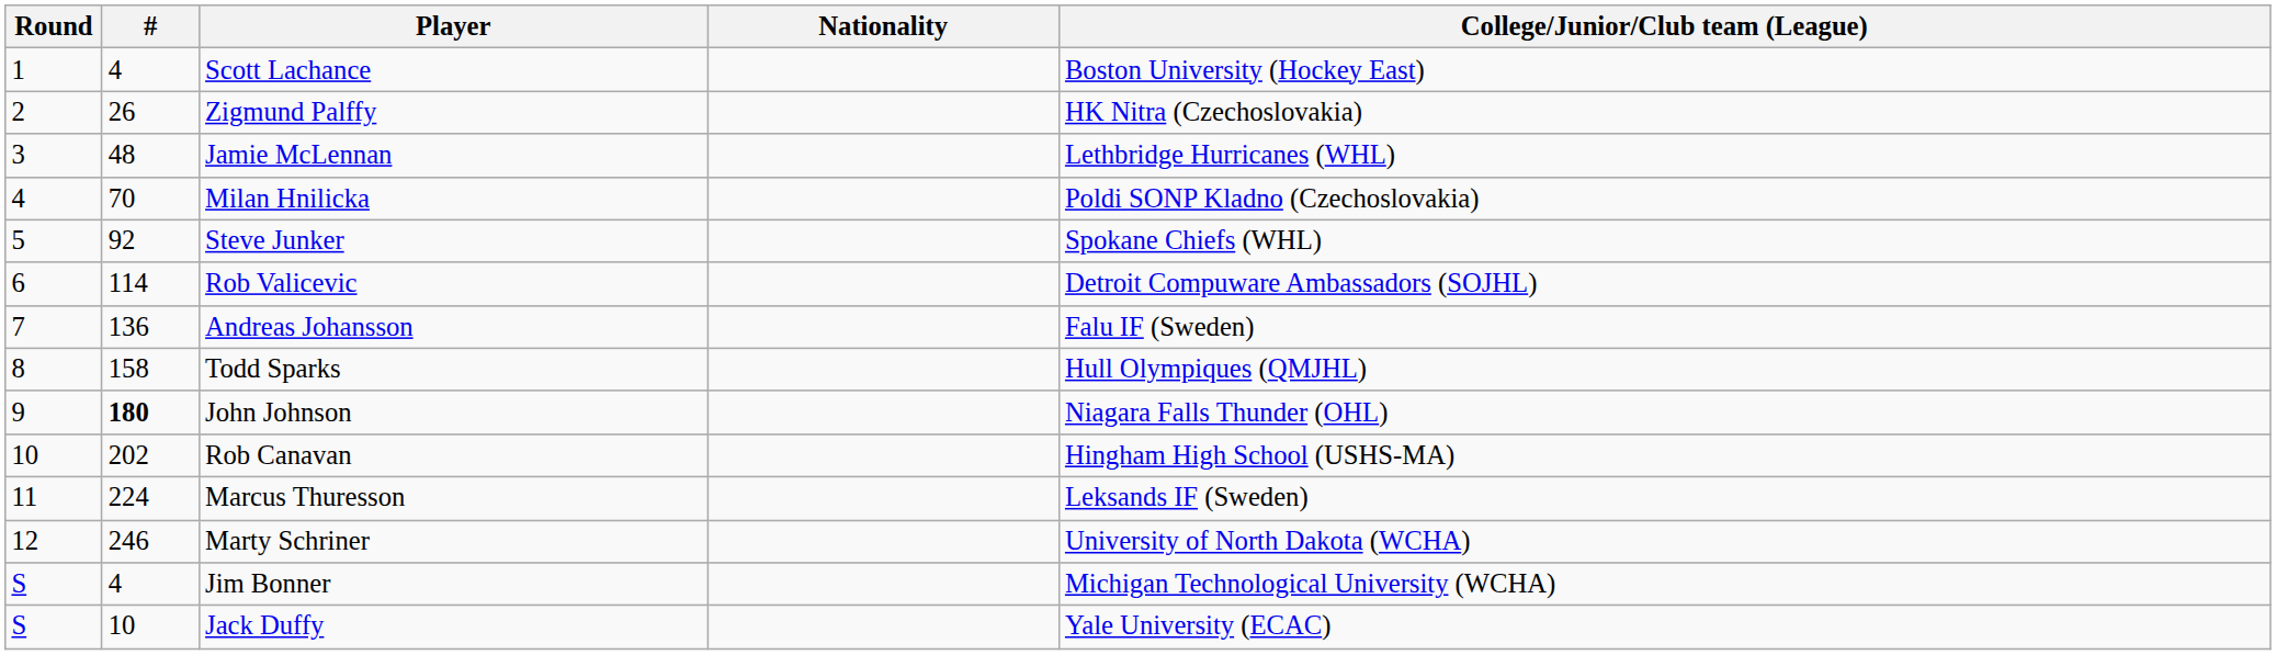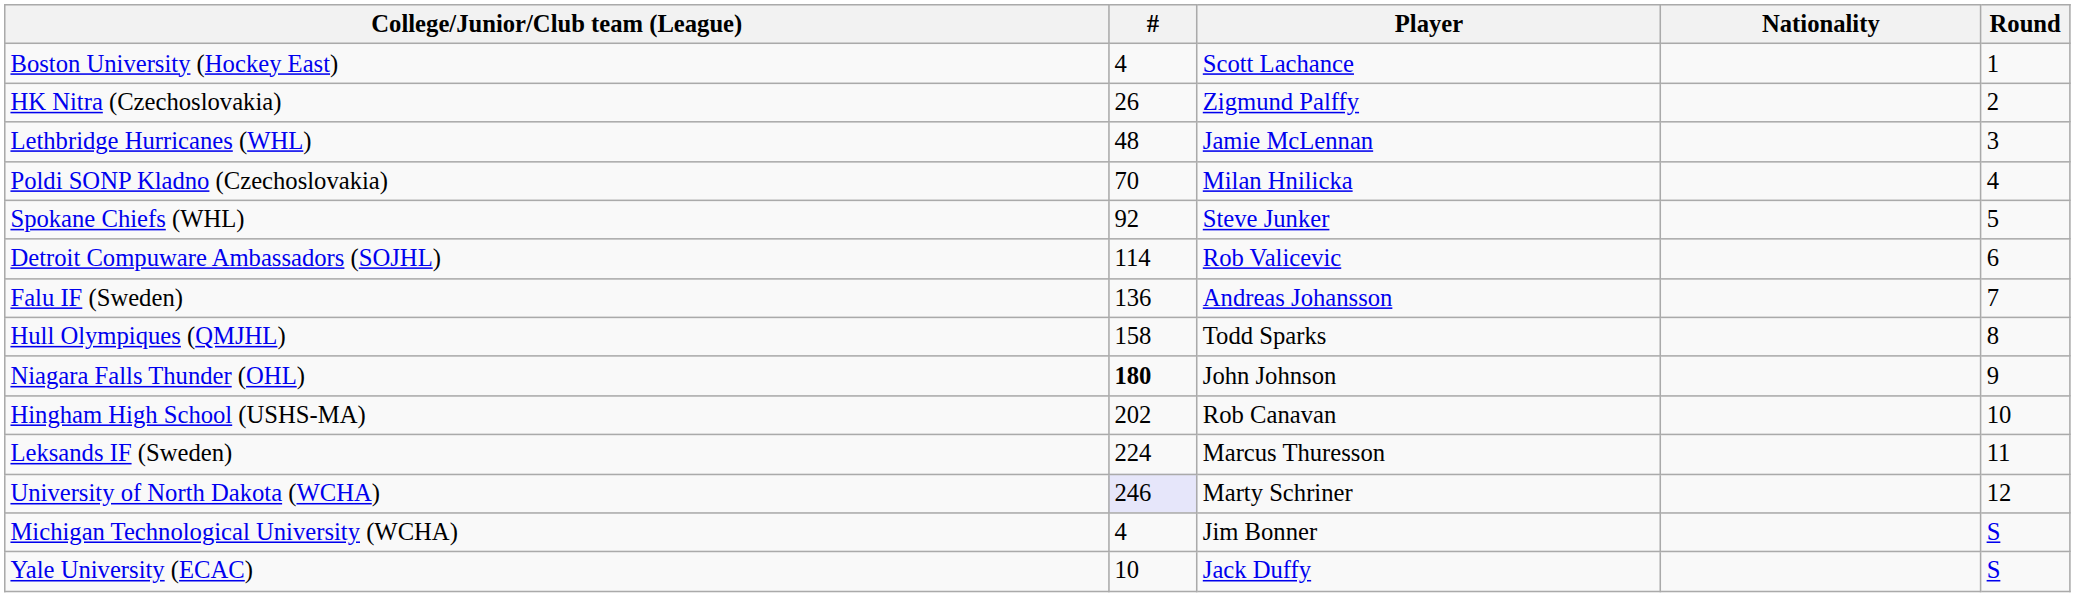columns swapped: Round <-> College/Junior/Club team (League)
Marty Schriner | #: no background -> lavender background
